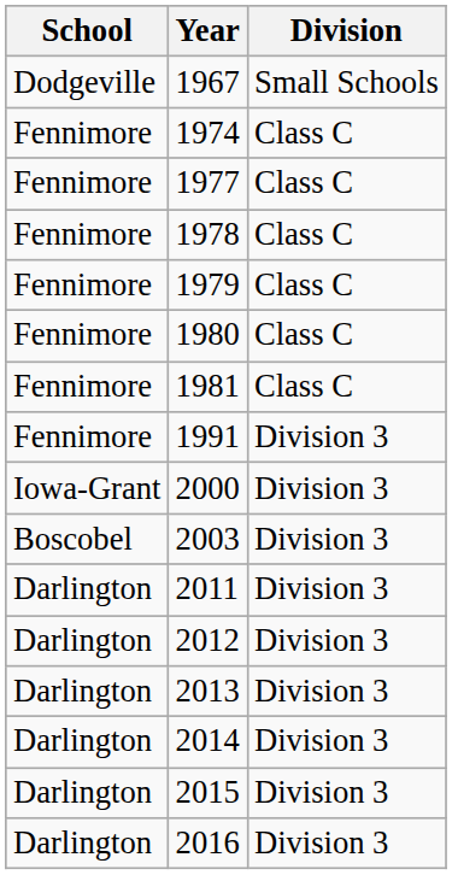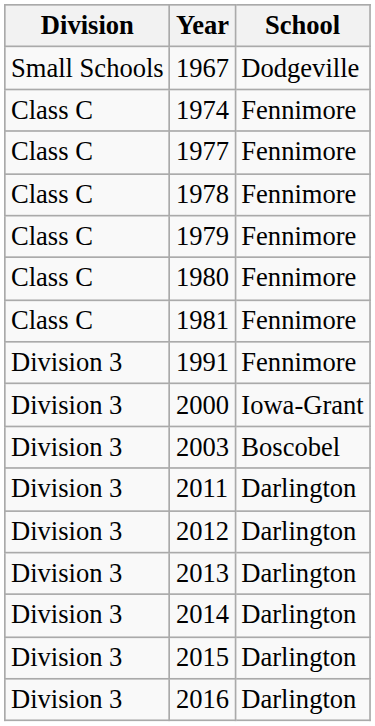columns swapped: School <-> Division
